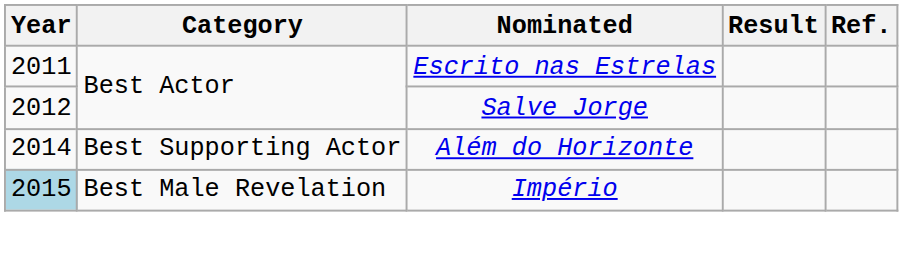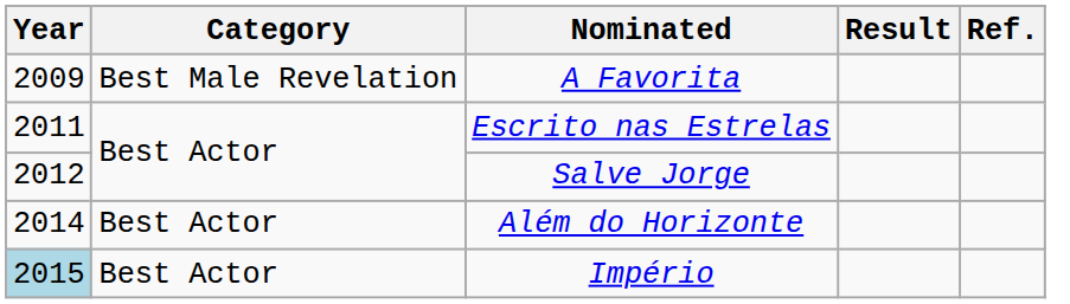+ row: 2009 | Best Male Revelation | A Favorita
Além do Horizonte | Category: Best Supporting Actor -> Best Actor
Império | Category: Best Male Revelation -> Best Actor
